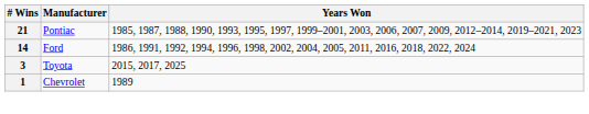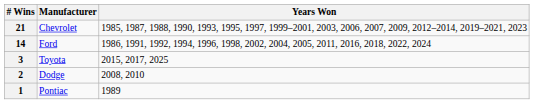21 | Manufacturer: Pontiac -> Chevrolet
+ row: 2 | Dodge | 2008, 2010
1 | Manufacturer: Chevrolet -> Pontiac
